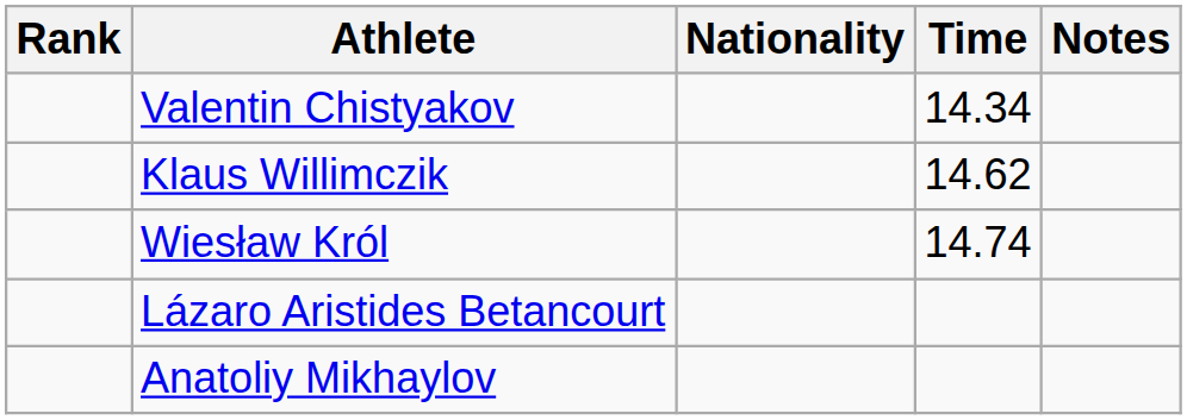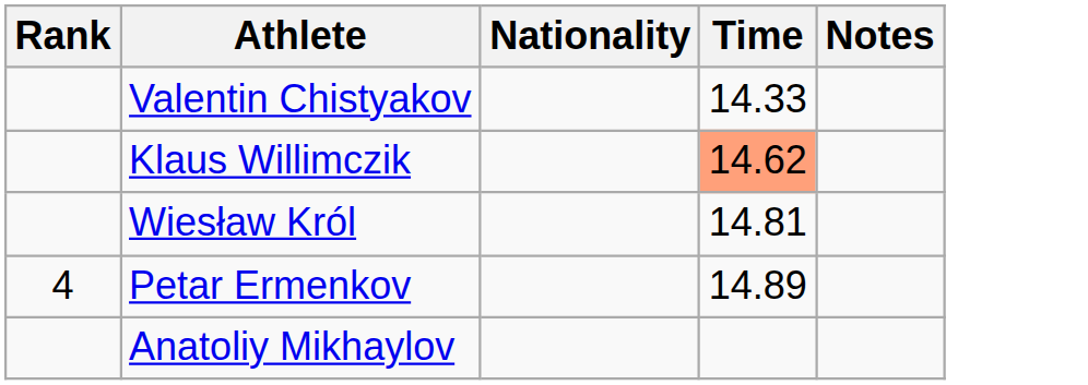Valentin Chistyakov | Time: 14.34 -> 14.33
Klaus Willimczik | Time: no background -> lightsalmon background
Wiesław Król | Time: 14.74 -> 14.81
+ row: 4 | Petar Ermenkov | 14.89
- row: Lázaro Aristides Betancourt
